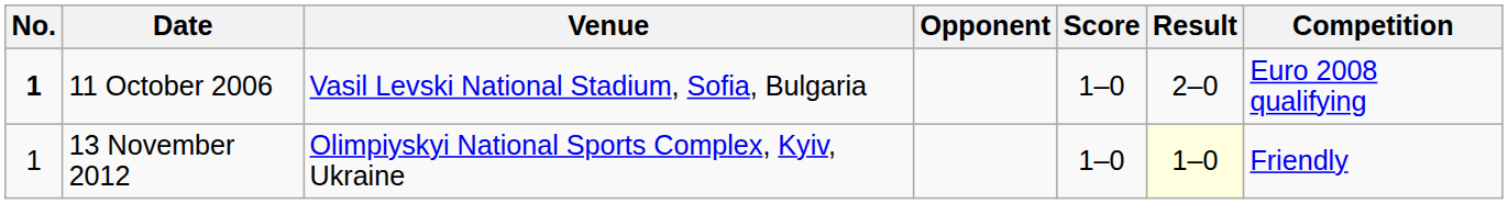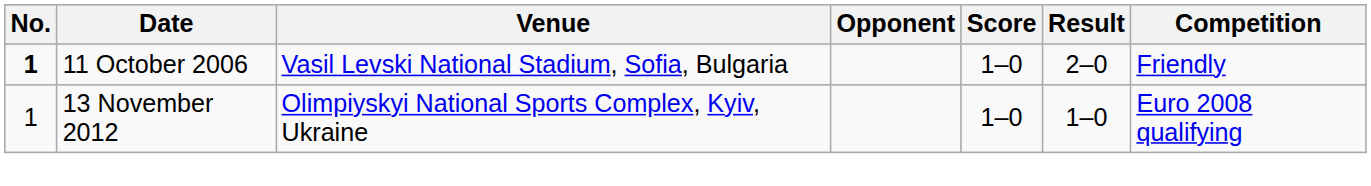11 October 2006 | Competition: Euro 2008 qualifying -> Friendly
13 November 2012 | Result: lightyellow background -> no background
13 November 2012 | Competition: Friendly -> Euro 2008 qualifying
